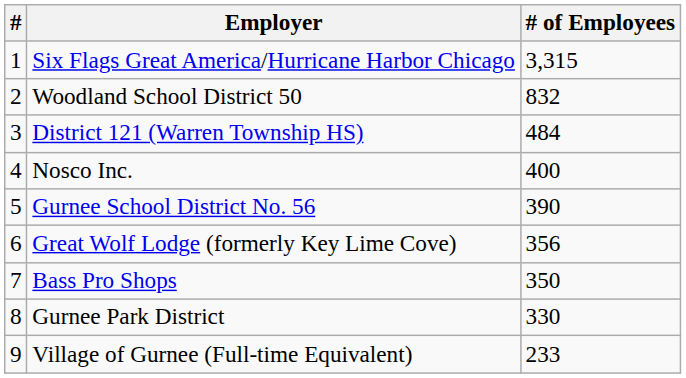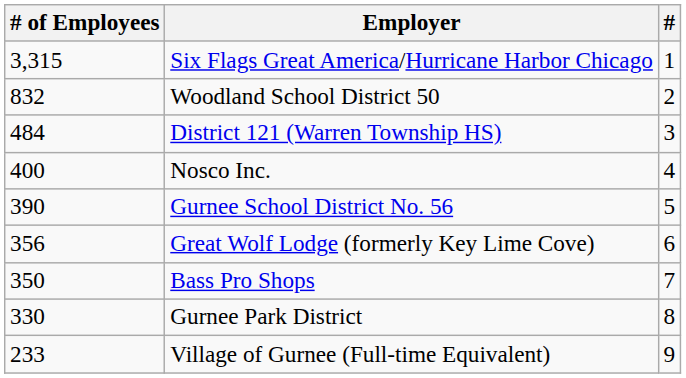columns swapped: # <-> # of Employees
